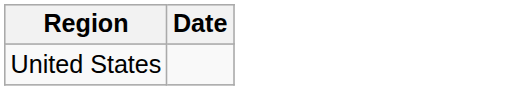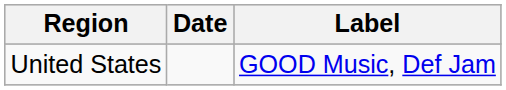+ column: Label | GOOD Music, Def Jam
